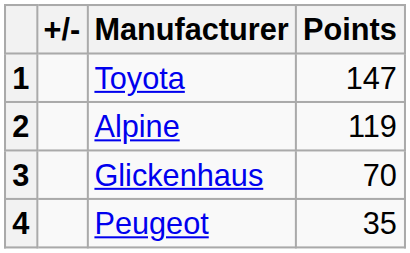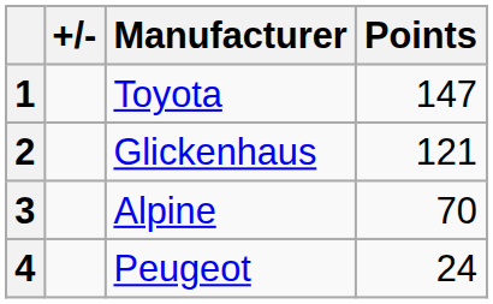2 | Manufacturer: Alpine -> Glickenhaus
2 | Points: 119 -> 121
3 | Manufacturer: Glickenhaus -> Alpine
4 | Points: 35 -> 24
